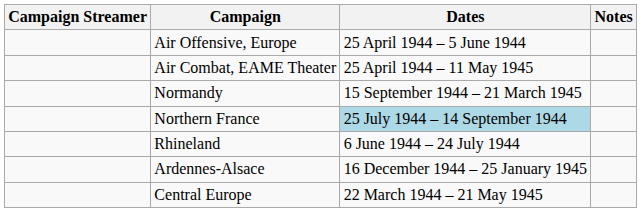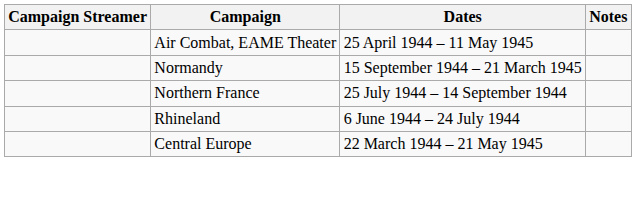- row: Air Offensive, Europe | 25 April 1944 – 5 June 1944
Northern France | Dates: lightblue background -> no background
- row: Ardennes-Alsace | 16 December 1944 – 25 January 1945
